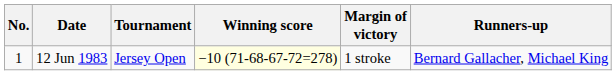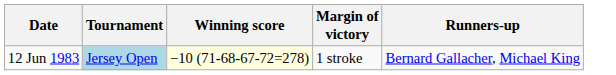- column: No. | 1
12 Jun 1983 | Tournament: no background -> lightblue background
